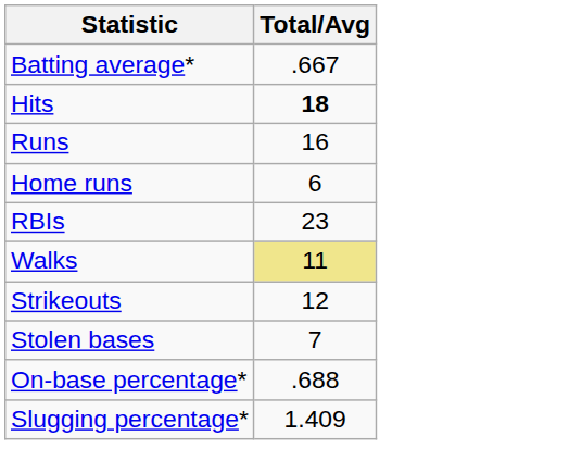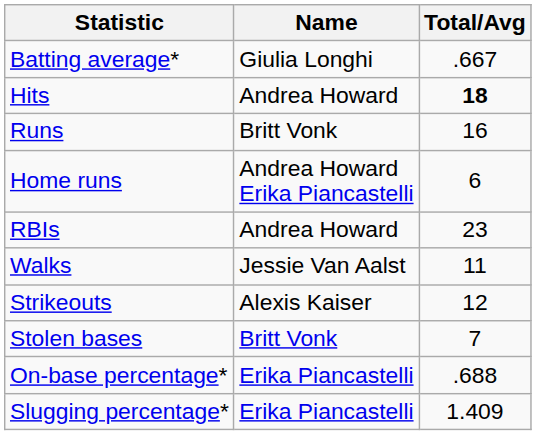+ column: Name | Giulia Longhi | Andrea Howard | Britt Vonk | Andrea Howard Erika Piancastelli | Andrea Howard | Jessie Van Aalst | Alexis Kaiser | Britt Vonk | Erika Piancastelli | Erika Piancastelli
Walks | Total/Avg: khaki background -> no background
